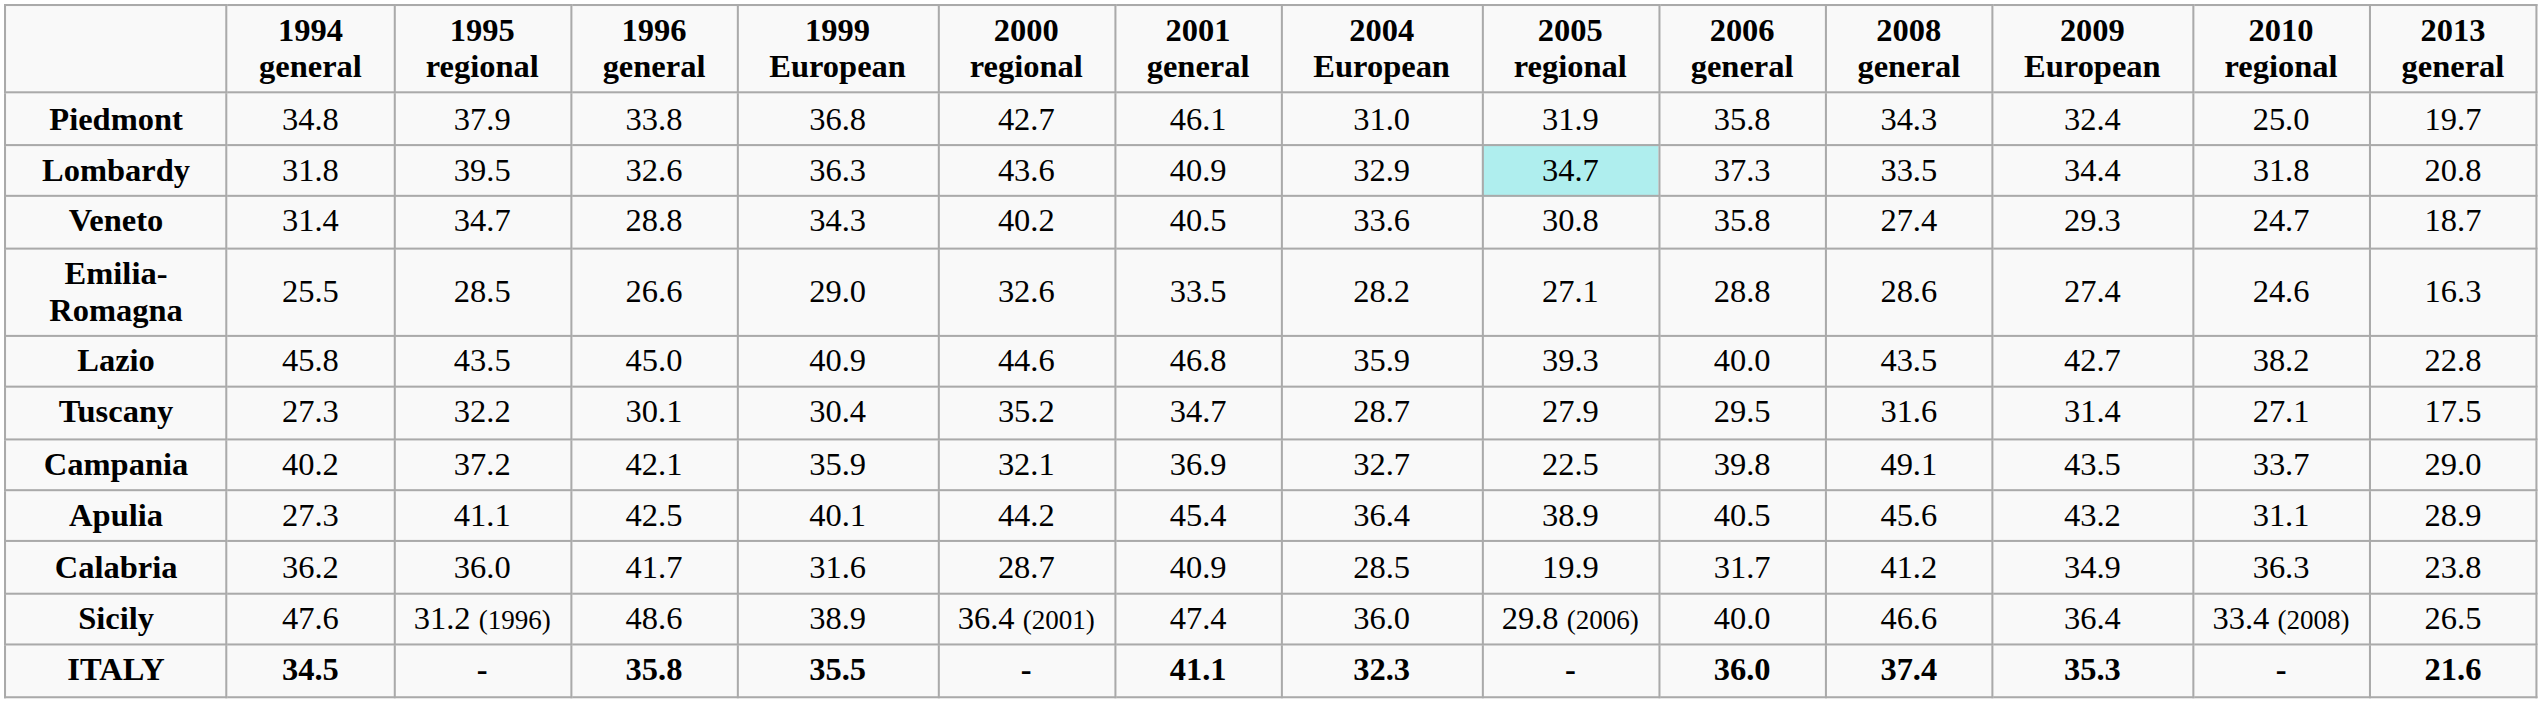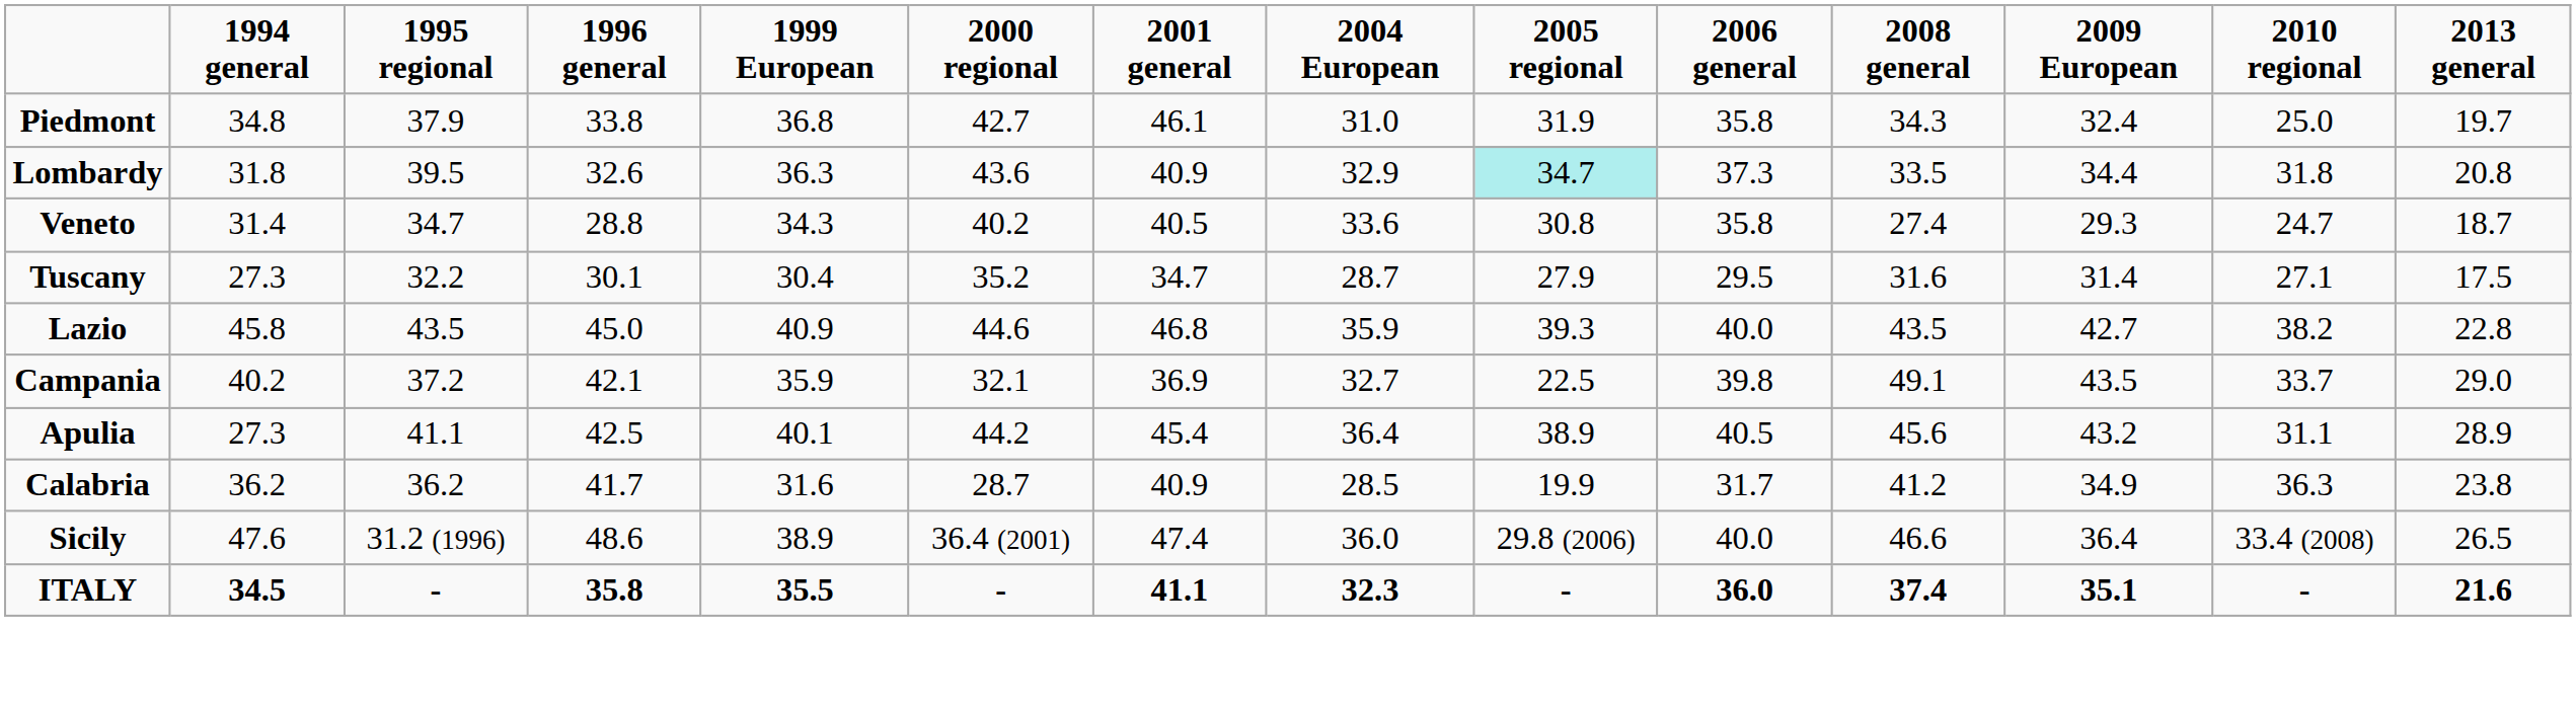- row: Emilia-Romagna | 25.5 | 28.5 | 26.6 | 29.0 | 32.6 | 33.5 | 28.2 | 27.1 | 28.8 | 28.6 | 27.4 | 24.6 | 16.3
rows swapped: Tuscany <-> Lazio
Calabria | 1995 regional: 36.0 -> 36.2
ITALY | 2009 European: 35.3 -> 35.1
